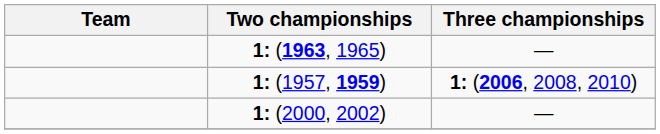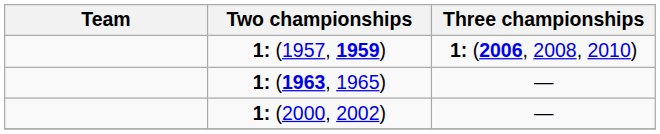rows swapped: 1: (1957, 1959) <-> 1: (1963, 1965)
